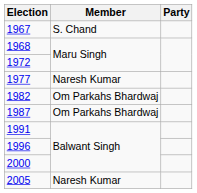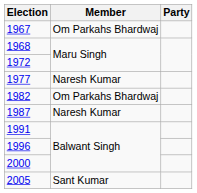1967 | Member: S. Chand -> Om Parkahs Bhardwaj
1987 | Member: Om Parkahs Bhardwaj -> Naresh Kumar
2005 | Member: Naresh Kumar -> Sant Kumar
